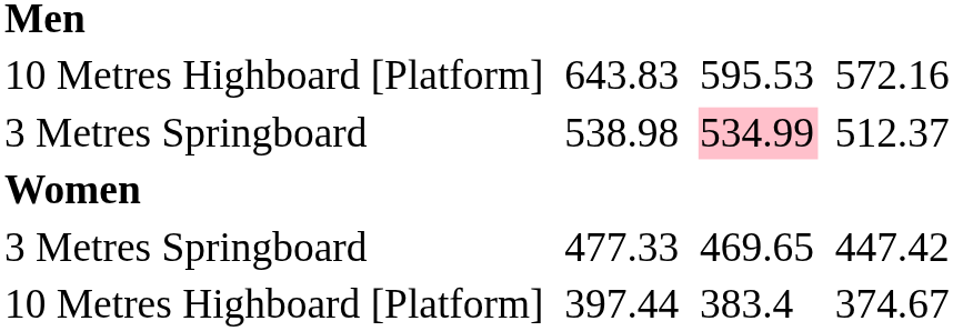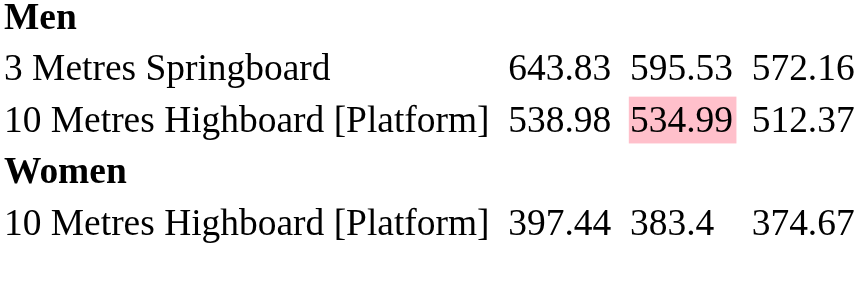643.83 | column 1: 10 Metres Highboard [Platform] -> 3 Metres Springboard
538.98 | column 1: 3 Metres Springboard -> 10 Metres Highboard [Platform]
- row: 3 Metres Springboard | 477.33 | 469.65 | 447.42
